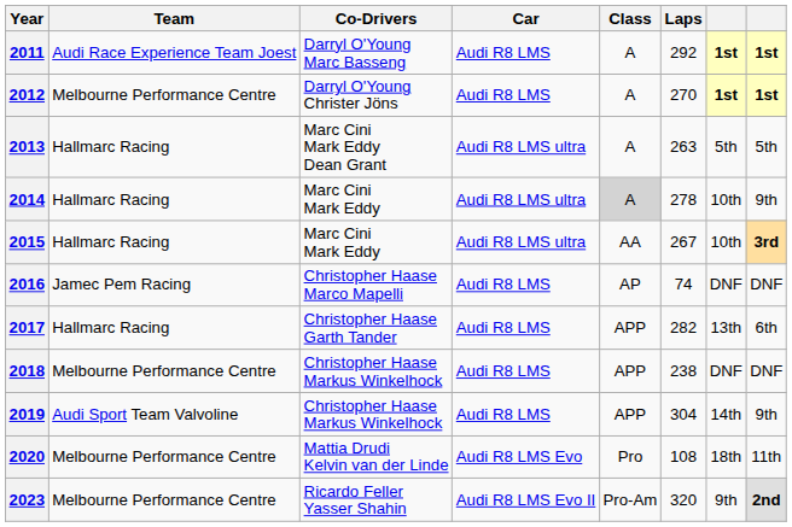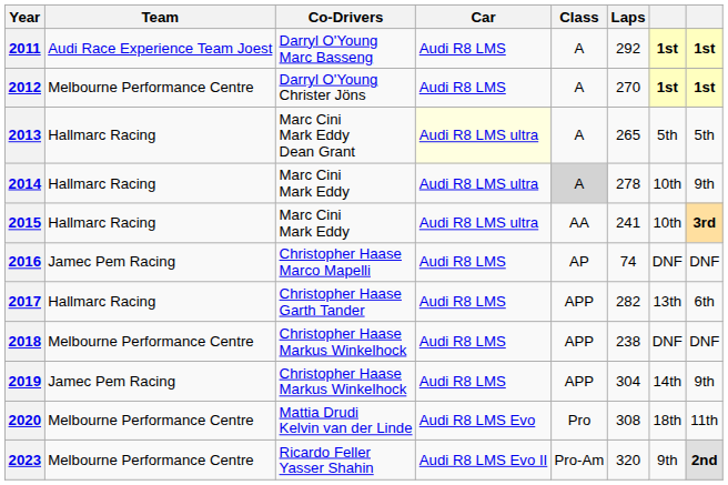2013 | Car: no background -> lightyellow background
2013 | Laps: 263 -> 265
2015 | Laps: 267 -> 241
2019 | Team: Audi Sport Team Valvoline -> Jamec Pem Racing
2020 | Laps: 108 -> 308
